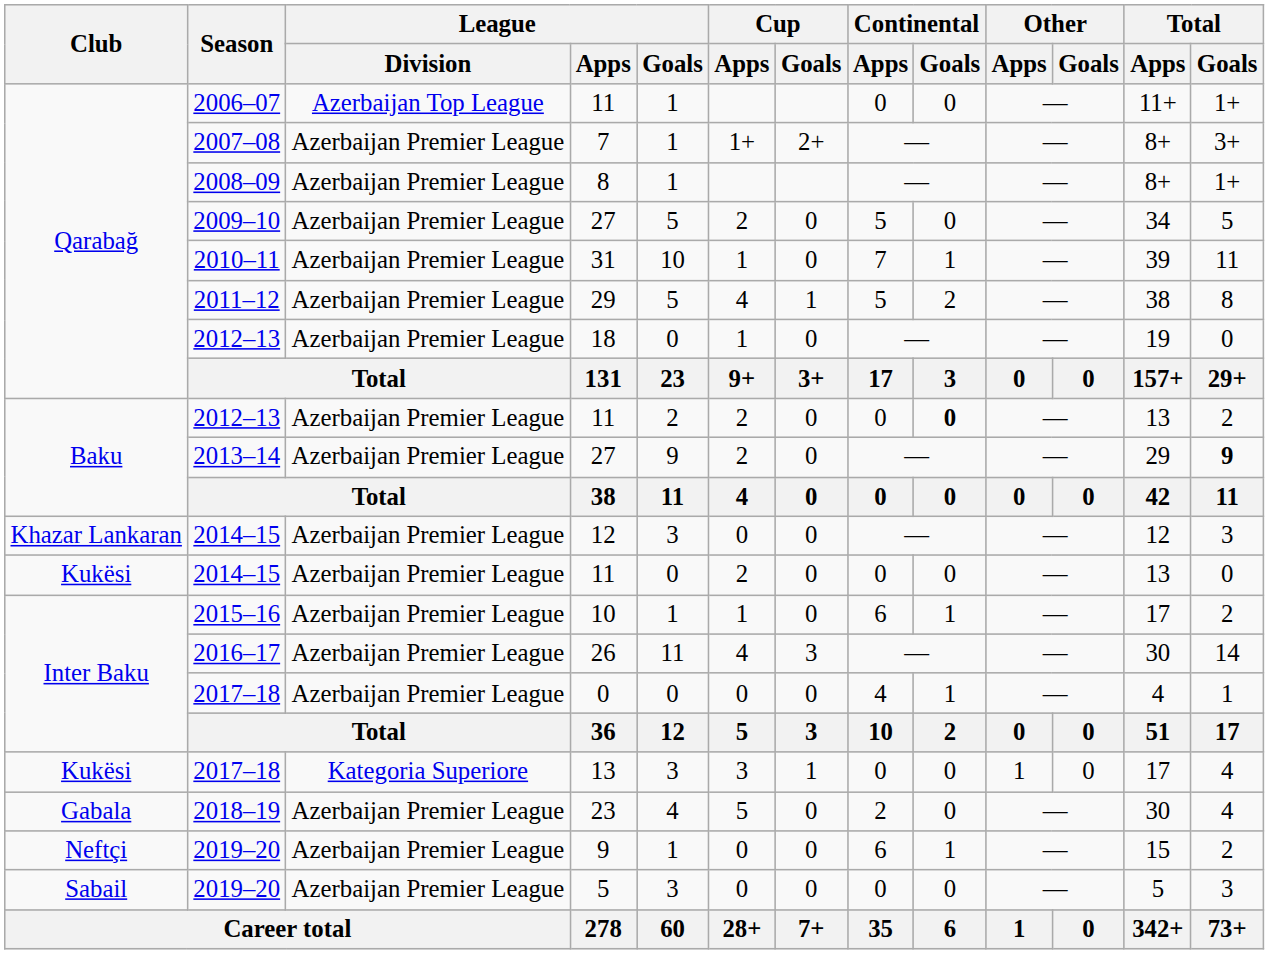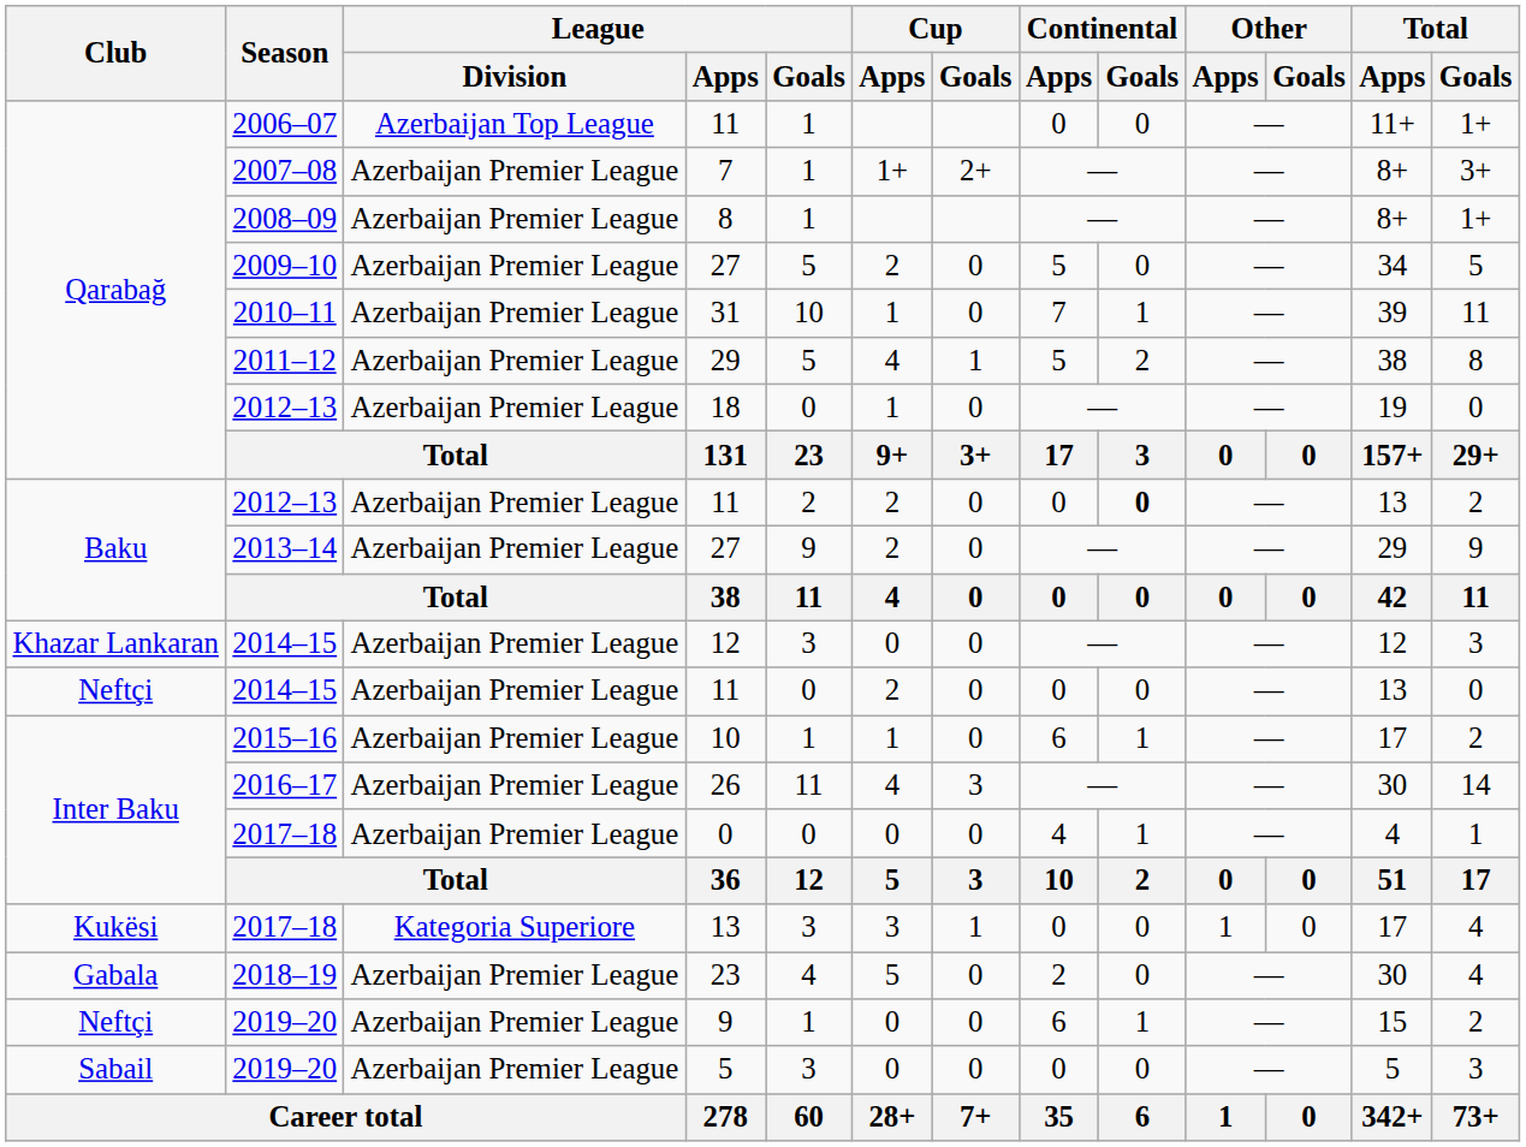2013–14 / 27 | Total / Goals: bold -> normal
2014–15 / 11 | Club: Kukësi -> Neftçi
